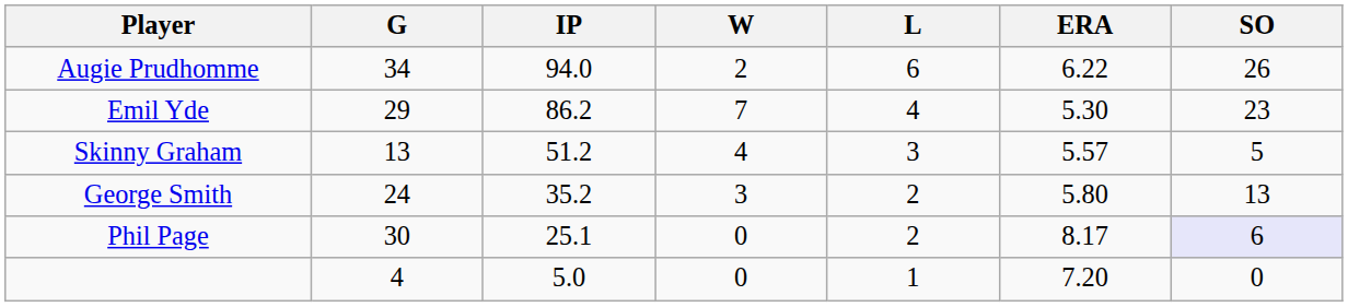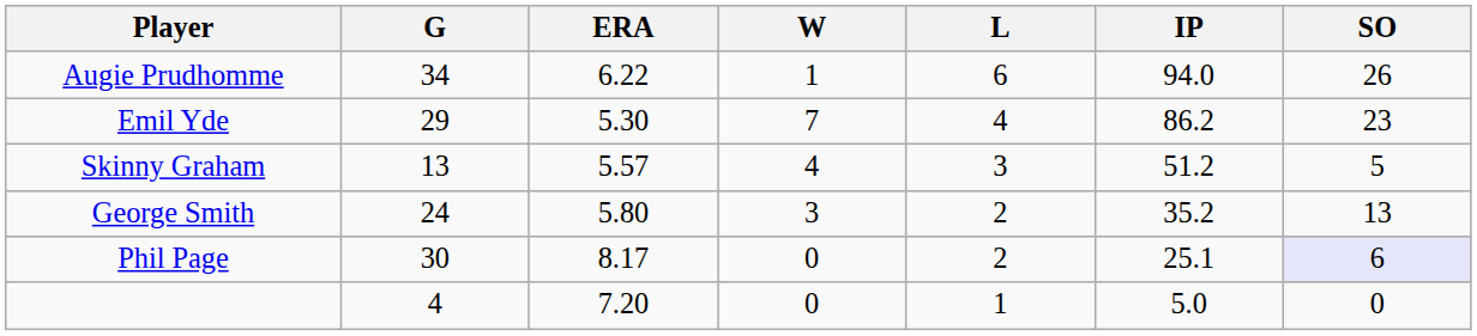columns swapped: IP <-> ERA
Augie Prudhomme | W: 2 -> 1
